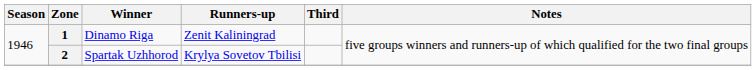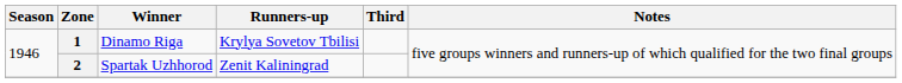1 | Runners-up: Zenit Kaliningrad -> Krylya Sovetov Tbilisi
2 | Runners-up: Krylya Sovetov Tbilisi -> Zenit Kaliningrad
